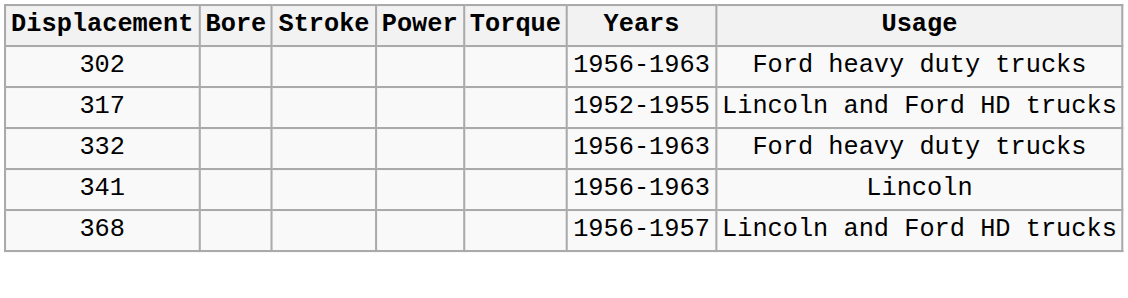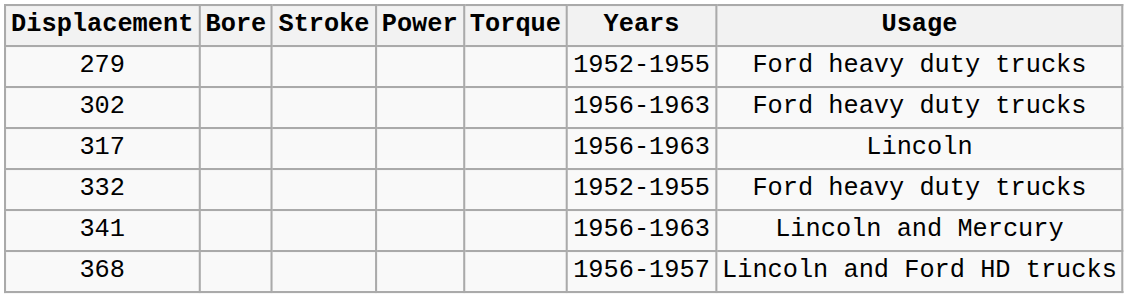+ row: 279 | 1952-1955 | Ford heavy duty trucks
317 | Years: 1952-1955 -> 1956-1963
317 | Usage: Lincoln and Ford HD trucks -> Lincoln
332 | Years: 1956-1963 -> 1952-1955
341 | Usage: Lincoln -> Lincoln and Mercury
